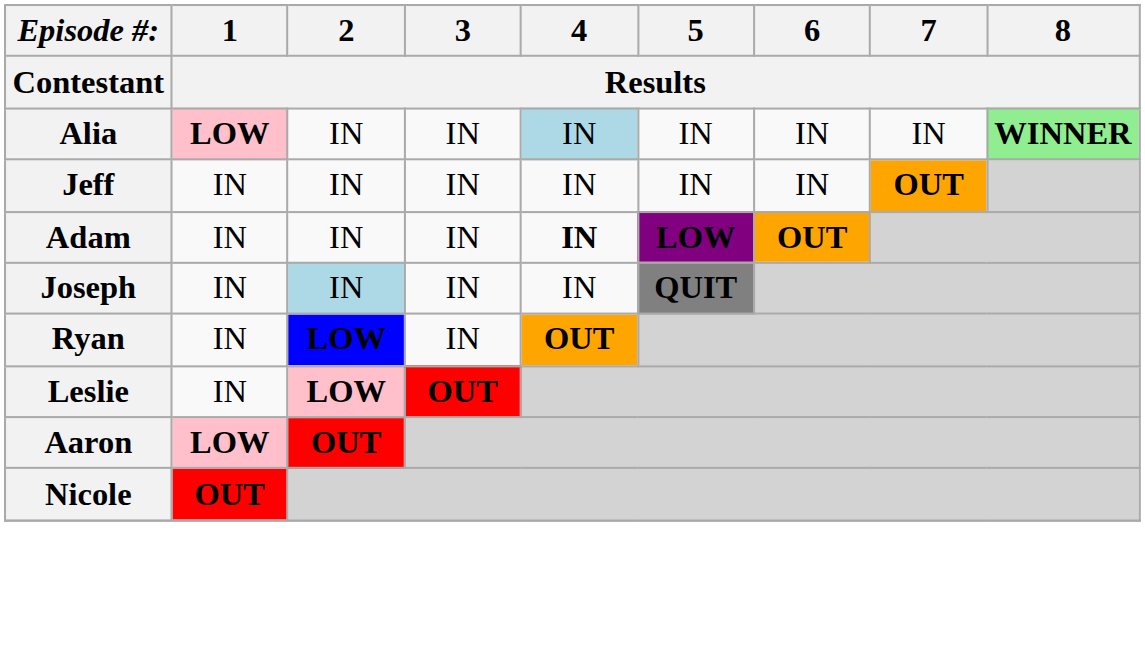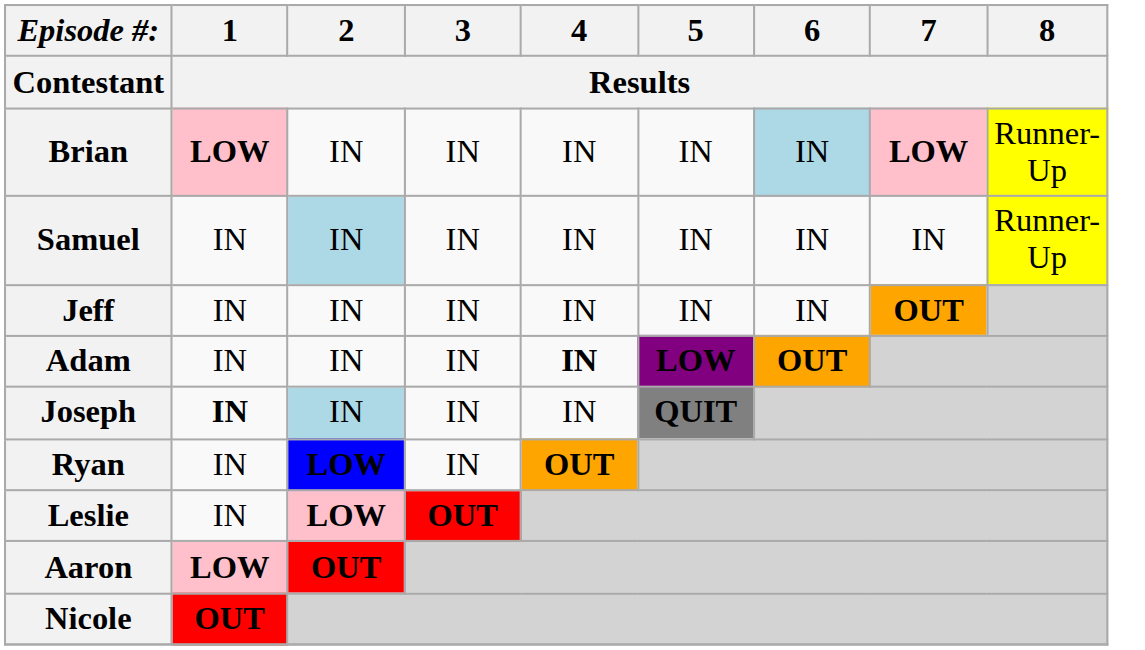- row: Alia | LOW | IN | IN | IN | IN | IN | IN | WINNER
+ row: Brian | LOW | IN | IN | IN | IN | IN | LOW | Runner-Up
+ row: Samuel | IN | IN | IN | IN | IN | IN | IN | Runner-Up
Joseph | 1 / Results: normal -> bold
